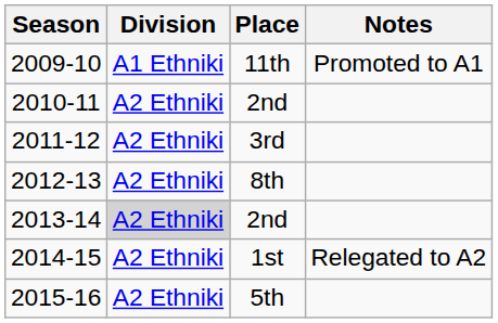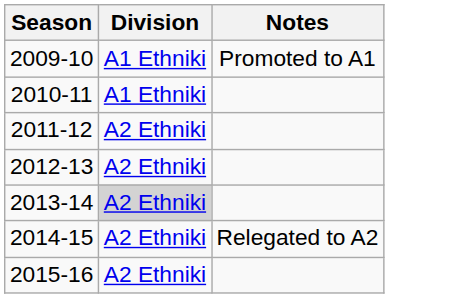- column: Place | 11th | 2nd | 3rd | 8th | 2nd | 1st | 5th
2010-11 | Division: A2 Ethniki -> A1 Ethniki
